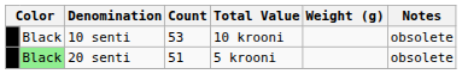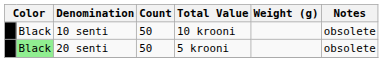10 senti | Count: 53 -> 50
20 senti | Count: 51 -> 50
